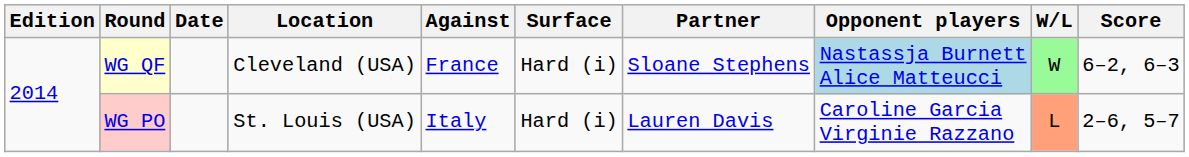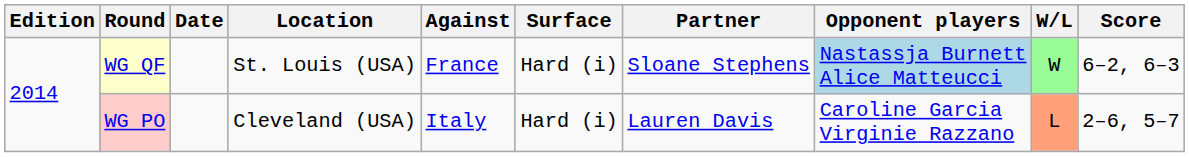WG QF | Location: Cleveland (USA) -> St. Louis (USA)
WG PO | Location: St. Louis (USA) -> Cleveland (USA)
